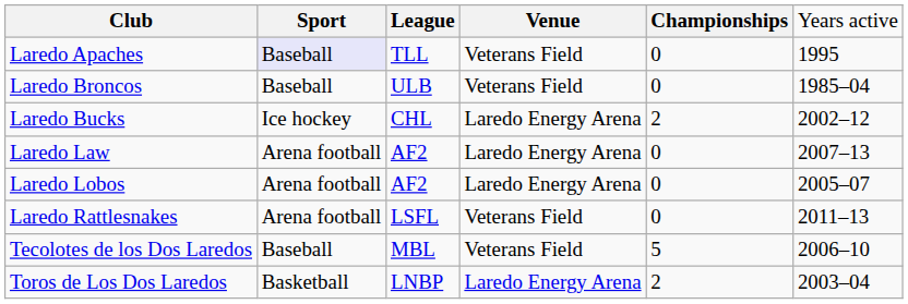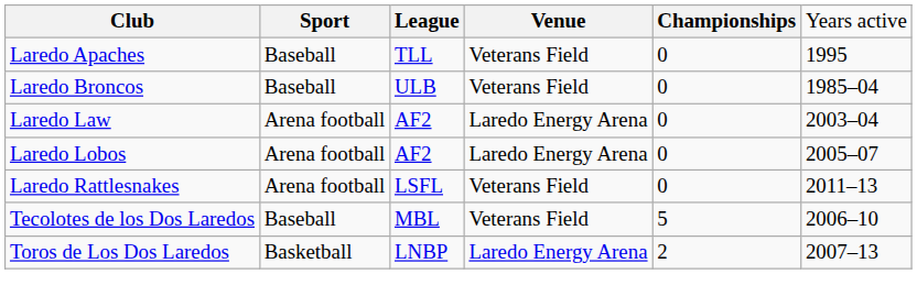Laredo Apaches | column 2: lavender background -> no background
- row: Laredo Bucks | Ice hockey | CHL | Laredo Energy Arena | 2 | 2002–12
Laredo Law | column 6: 2007–13 -> 2003–04
Toros de Los Dos Laredos | column 6: 2003–04 -> 2007–13
